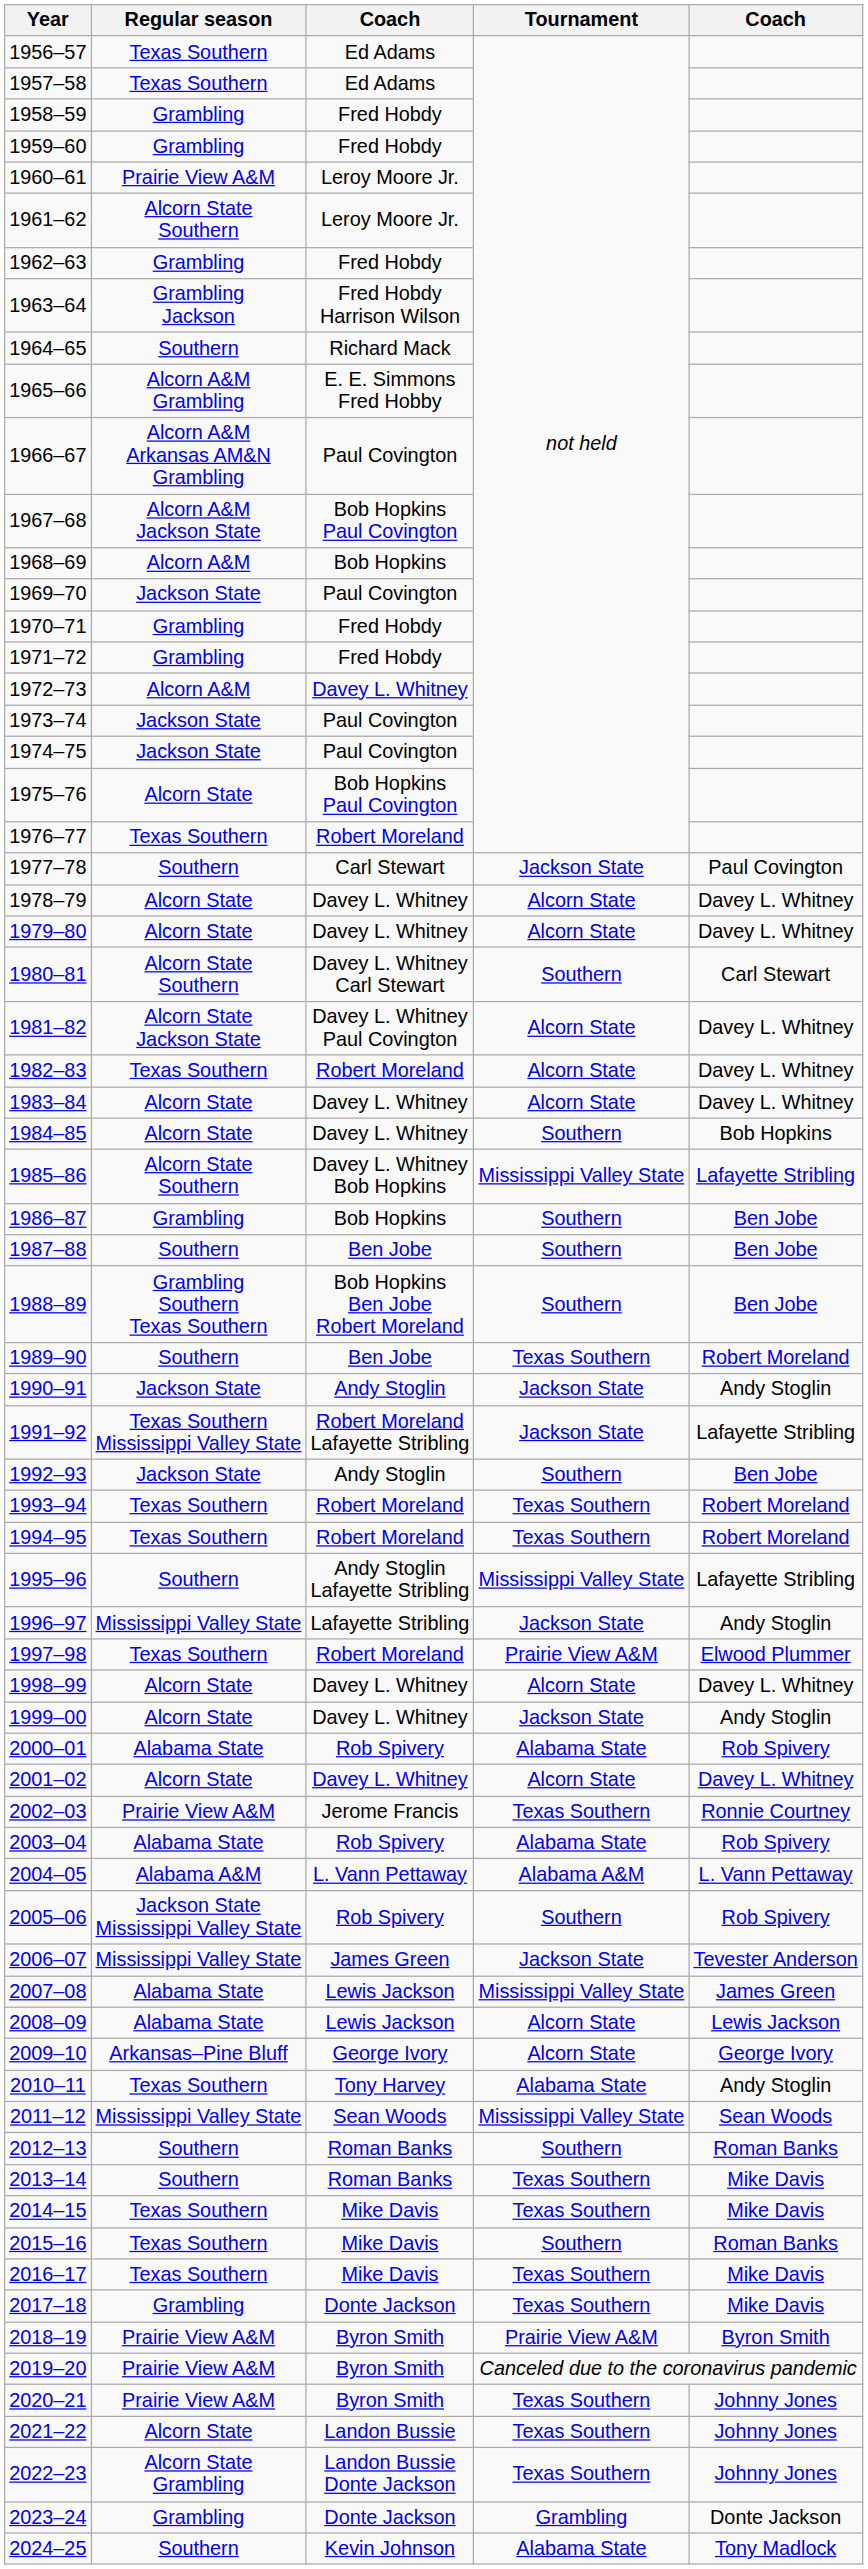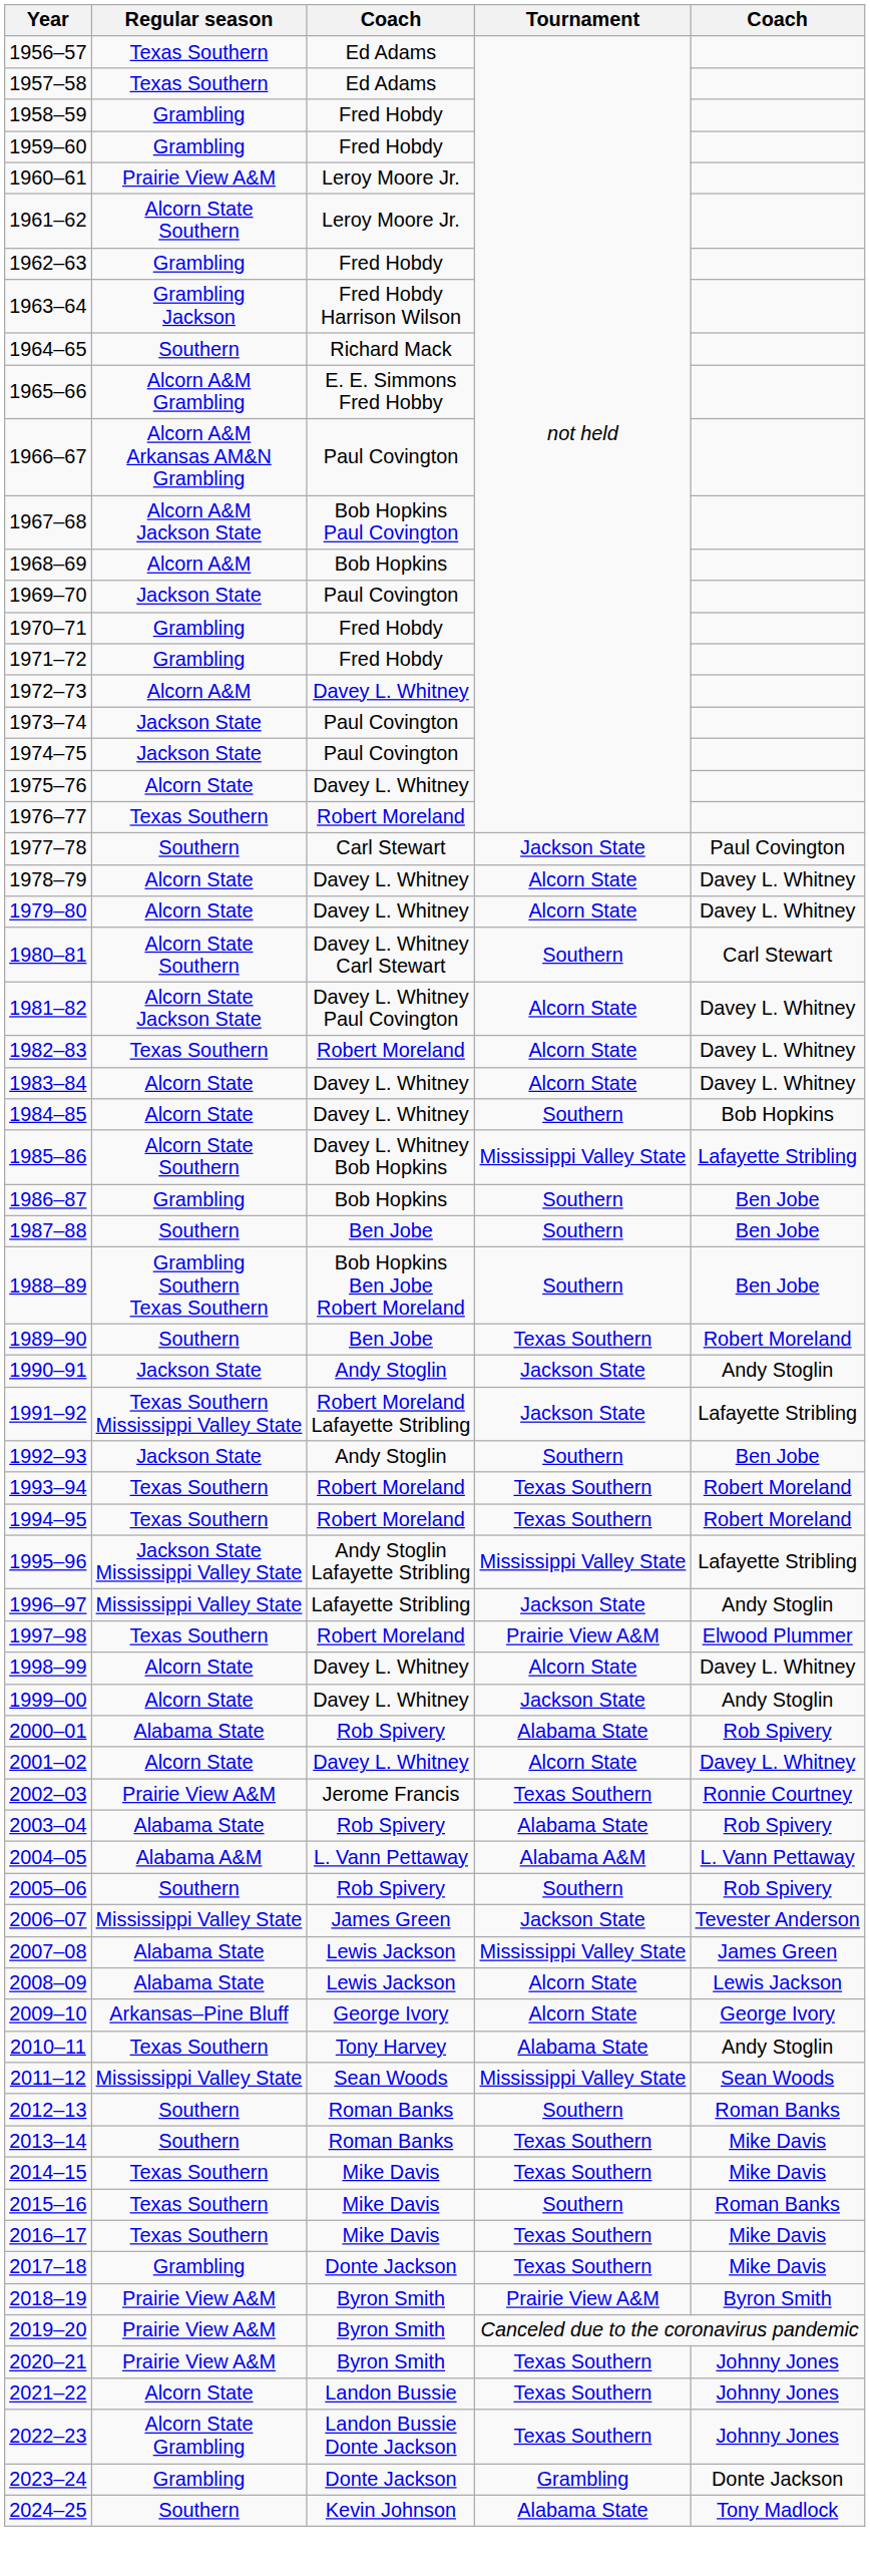1975–76 | column 3: Bob Hopkins Paul Covington -> Davey L. Whitney
1995–96 | Regular season: Southern -> Jackson State Mississippi Valley State
2005–06 | Regular season: Jackson State Mississippi Valley State -> Southern
